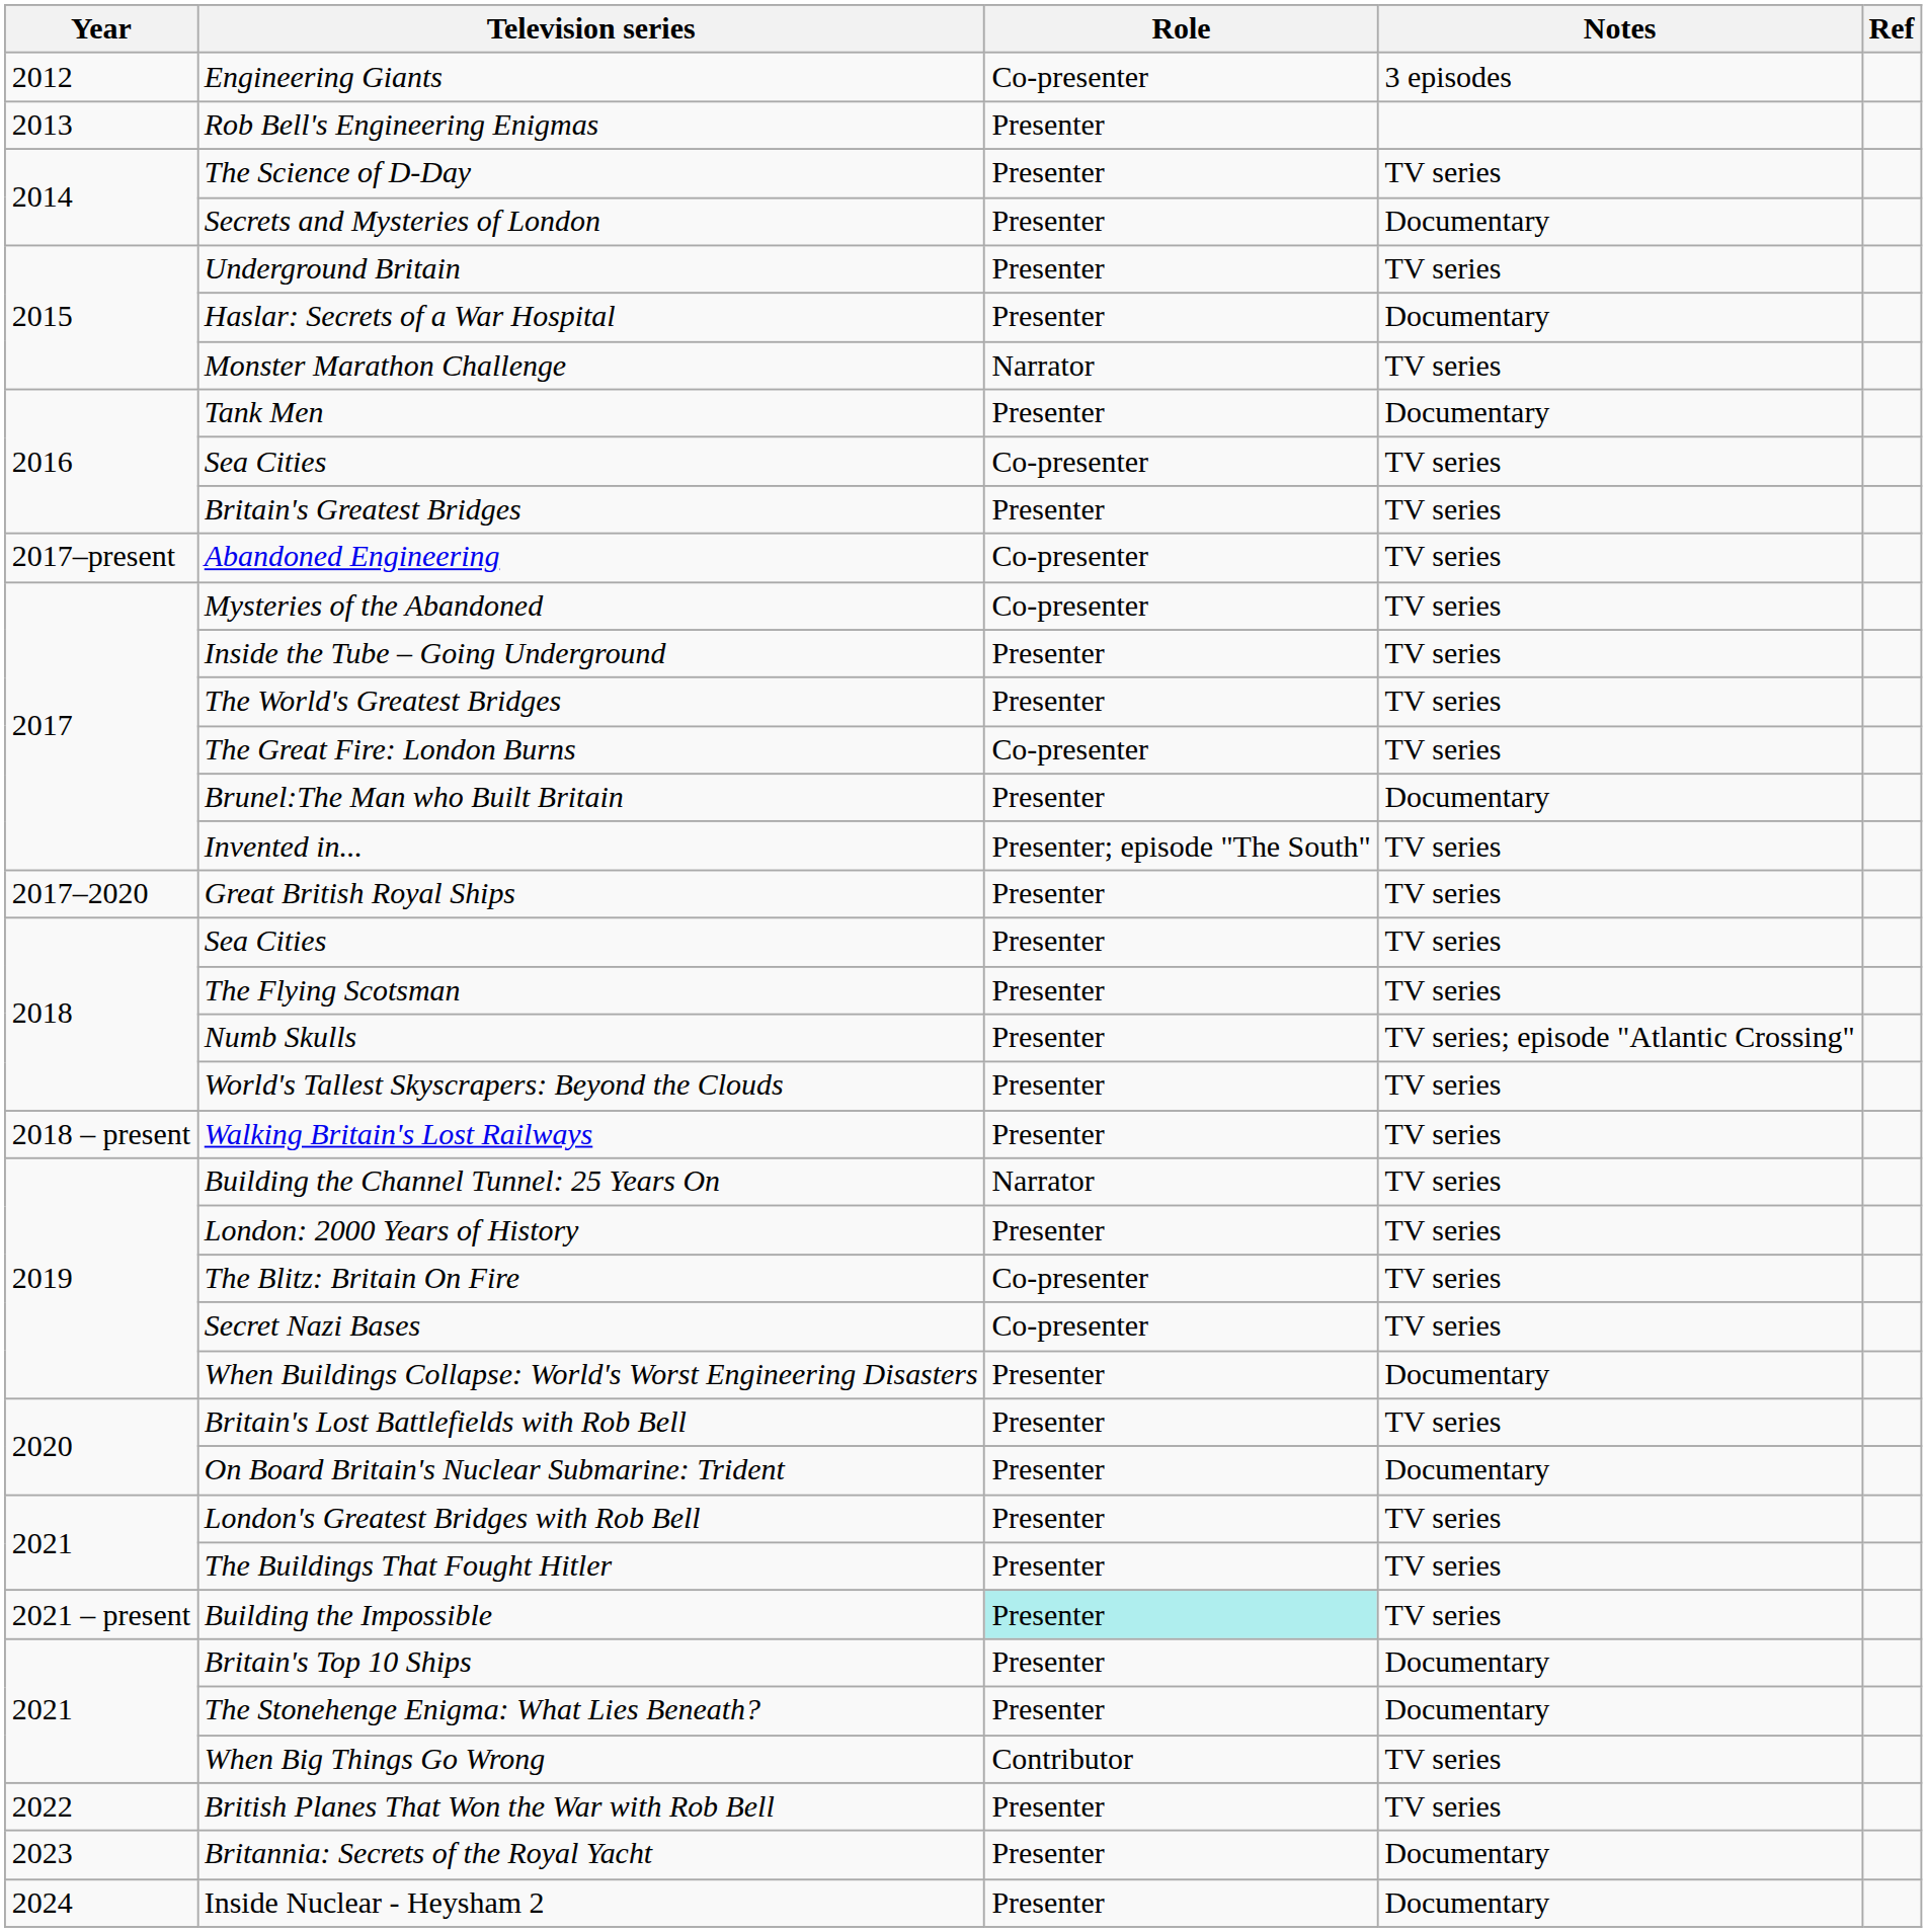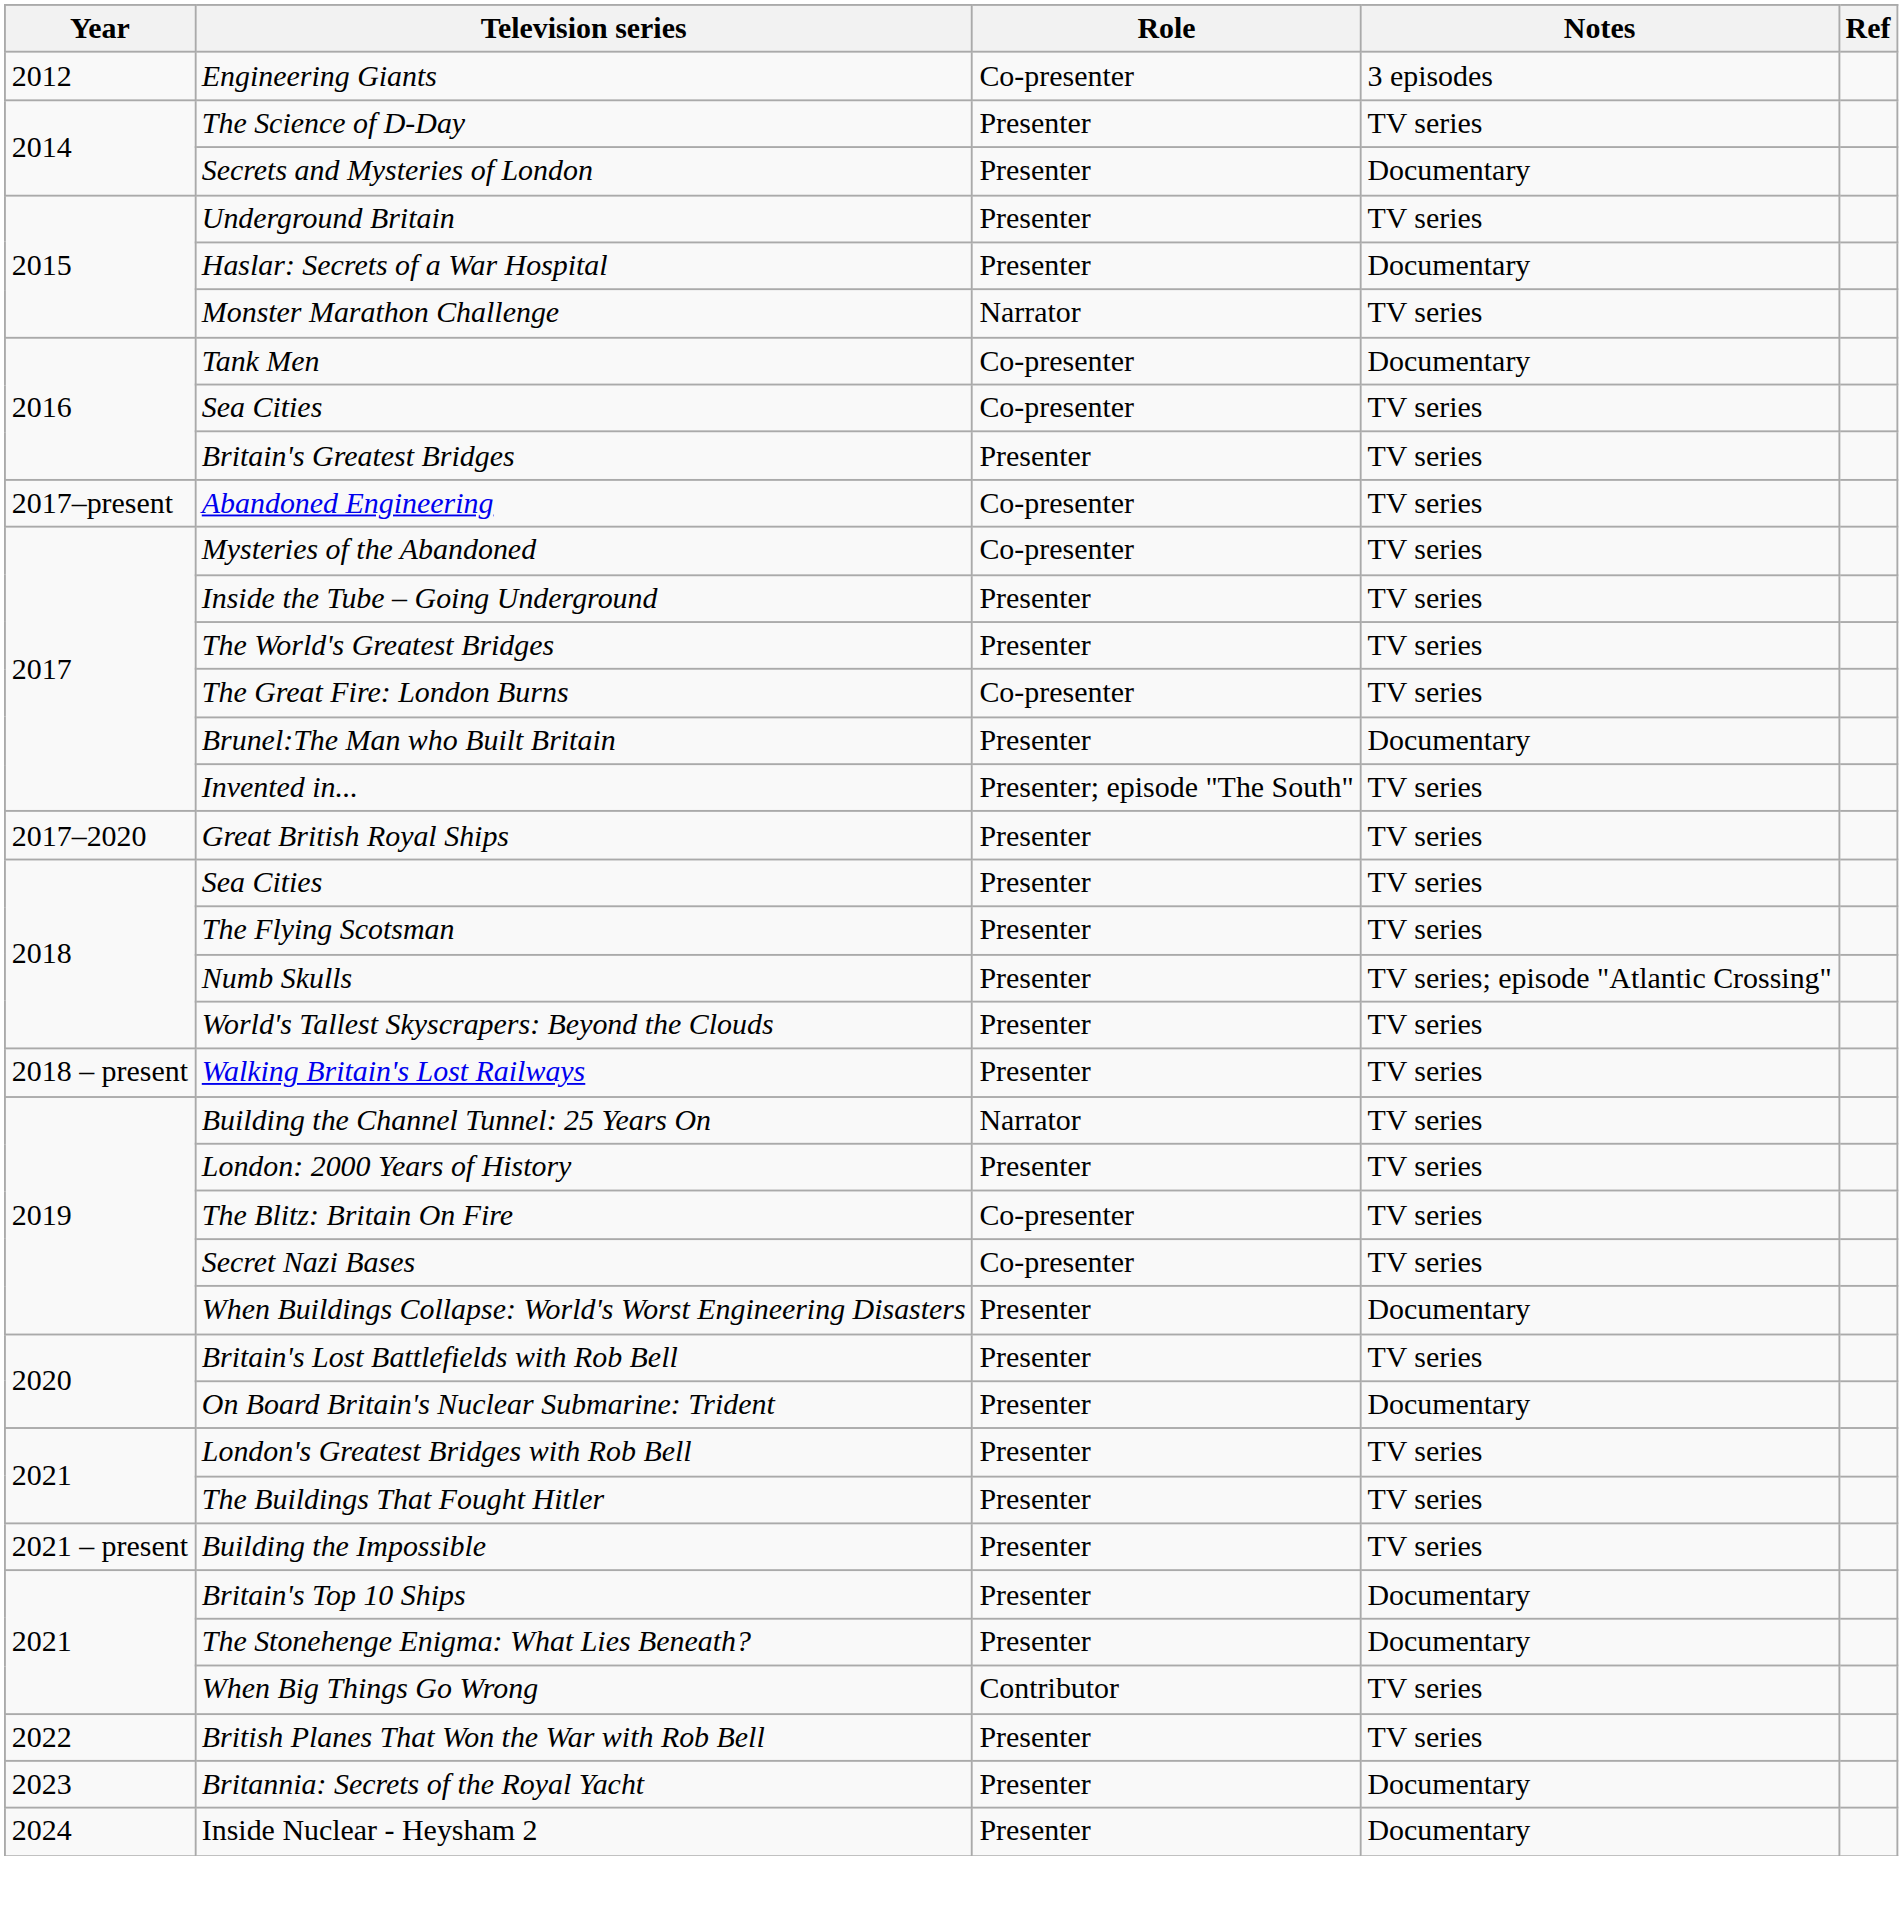- row: 2013 | Rob Bell's Engineering Enigmas | Presenter
Tank Men | Role: Presenter -> Co-presenter
Building the Impossible | Role: paleturquoise background -> no background
